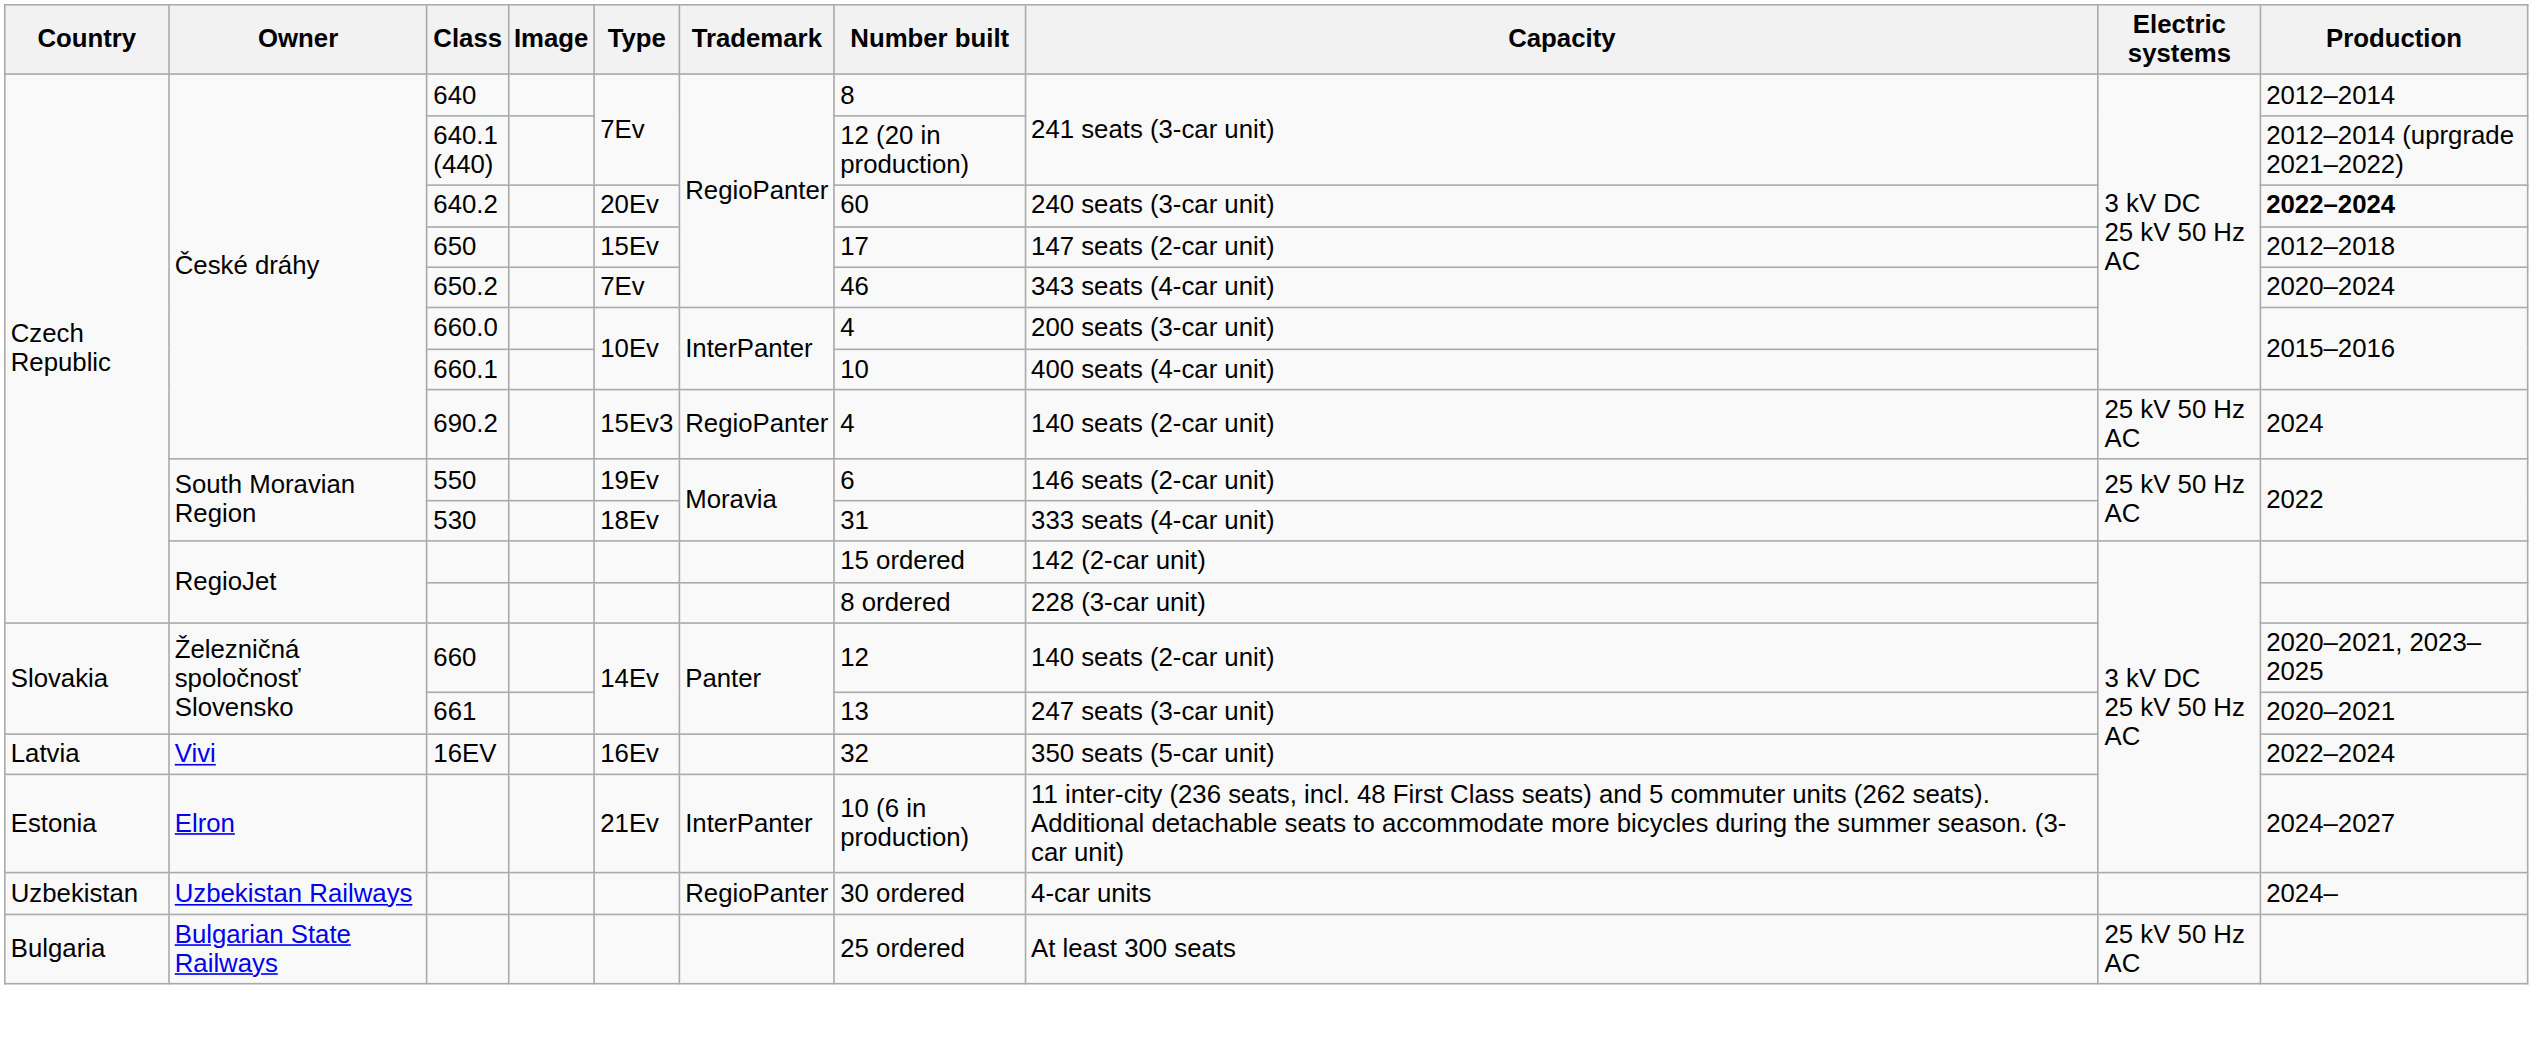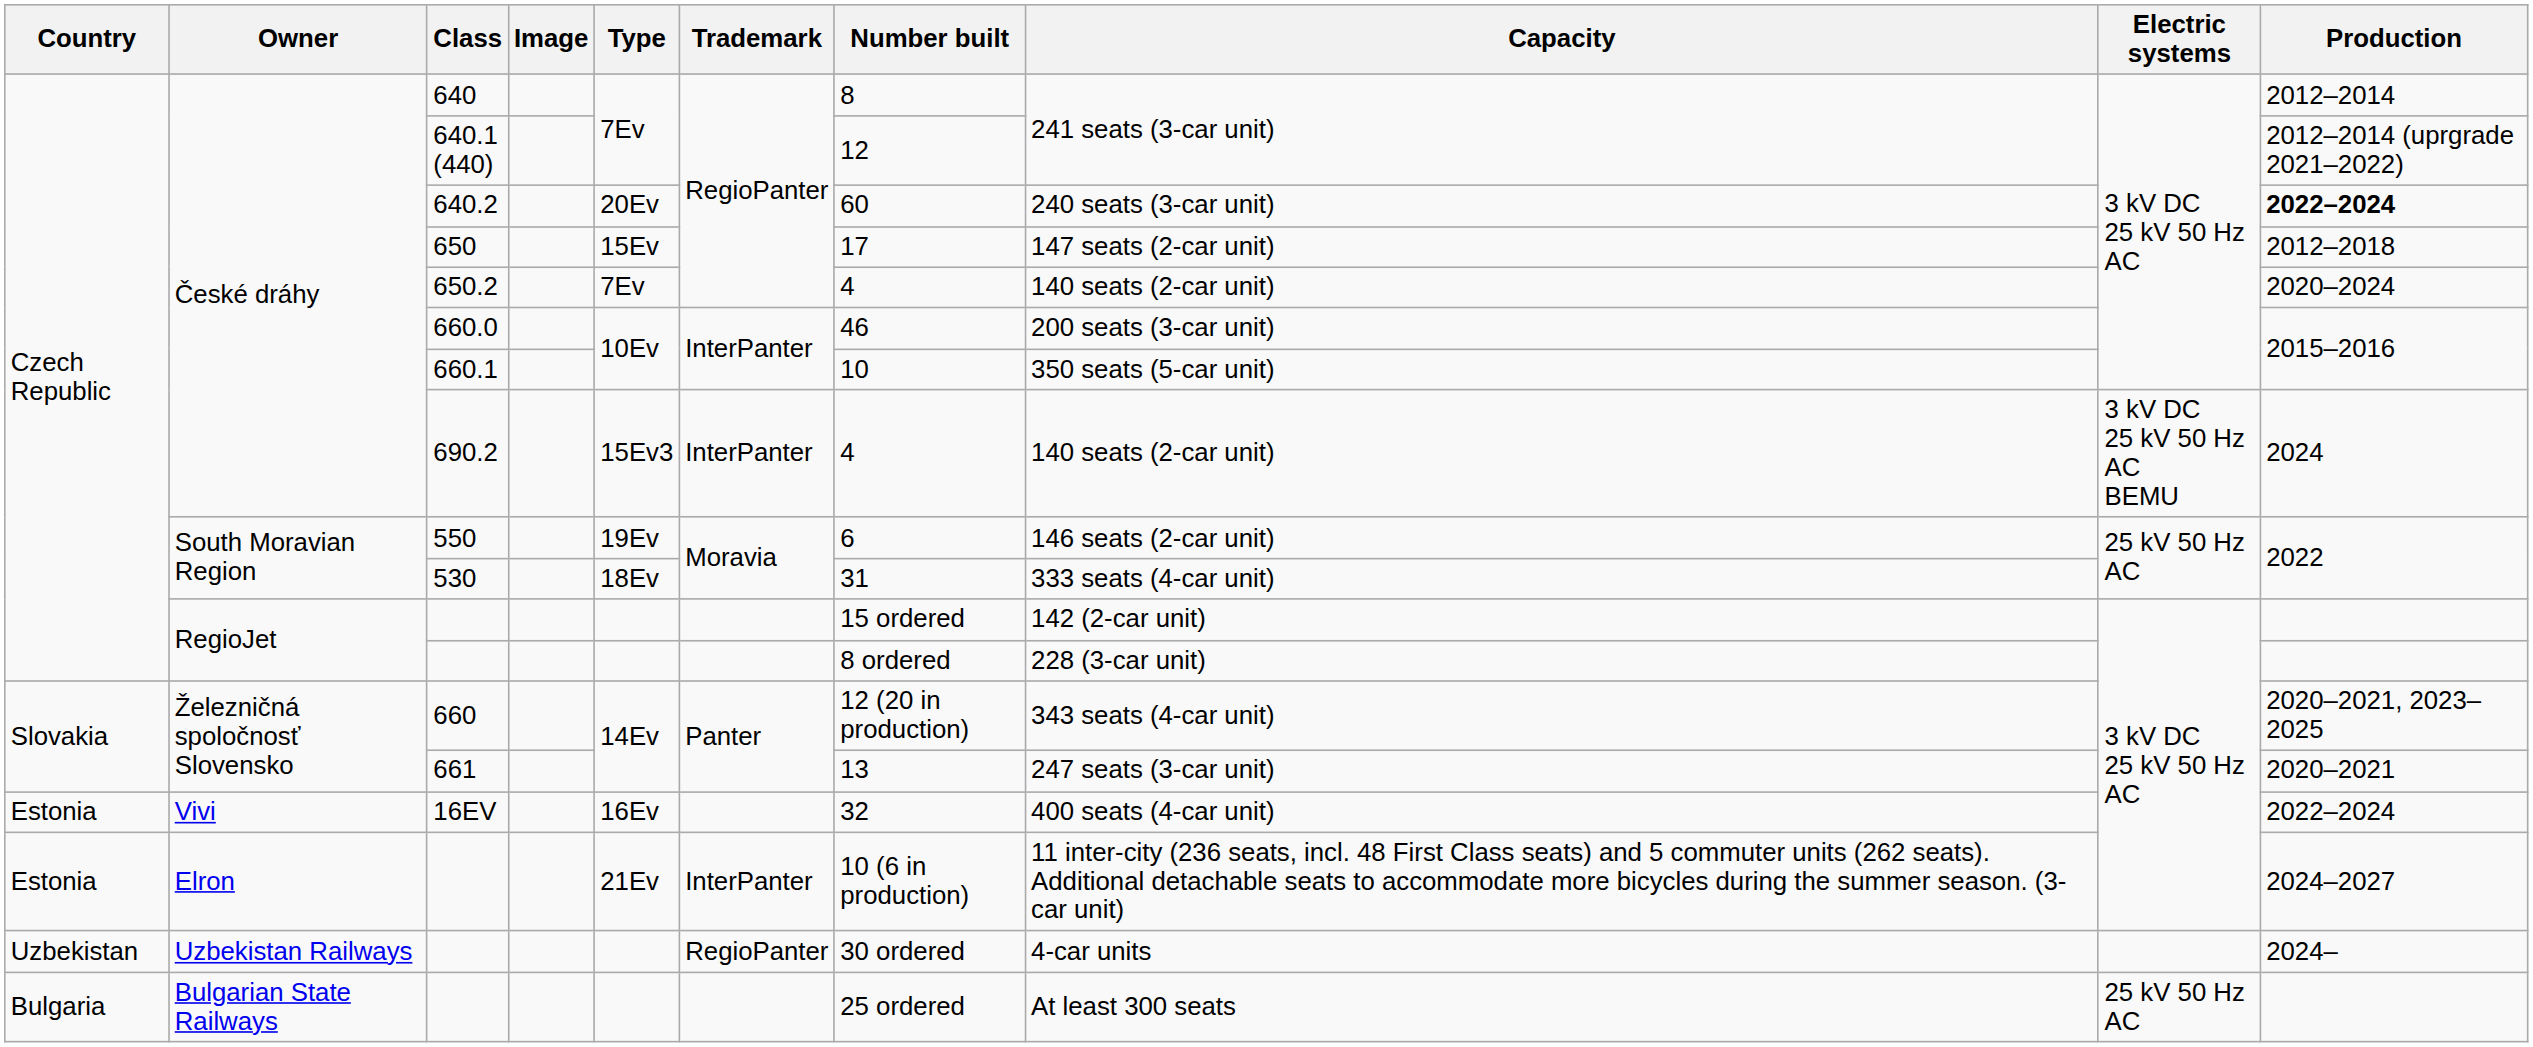640.1 (440) | Number built: 12 (20 in production) -> 12
650.2 | Number built: 46 -> 4
650.2 | Capacity: 343 seats (4-car unit) -> 140 seats (2-car unit)
660.0 | Number built: 4 -> 46
660.1 | Capacity: 400 seats (4-car unit) -> 350 seats (5-car unit)
690.2 | Trademark: RegioPanter -> InterPanter
690.2 | Electric systems: 25 kV 50 Hz AC -> 3 kV DC 25 kV 50 Hz AC BEMU
660 | Number built: 12 -> 12 (20 in production)
660 | Capacity: 140 seats (2-car unit) -> 343 seats (4-car unit)
16EV | Country: Latvia -> Estonia
16EV | Capacity: 350 seats (5-car unit) -> 400 seats (4-car unit)
